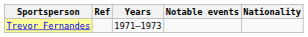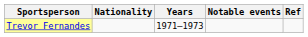columns swapped: Nationality <-> Ref
